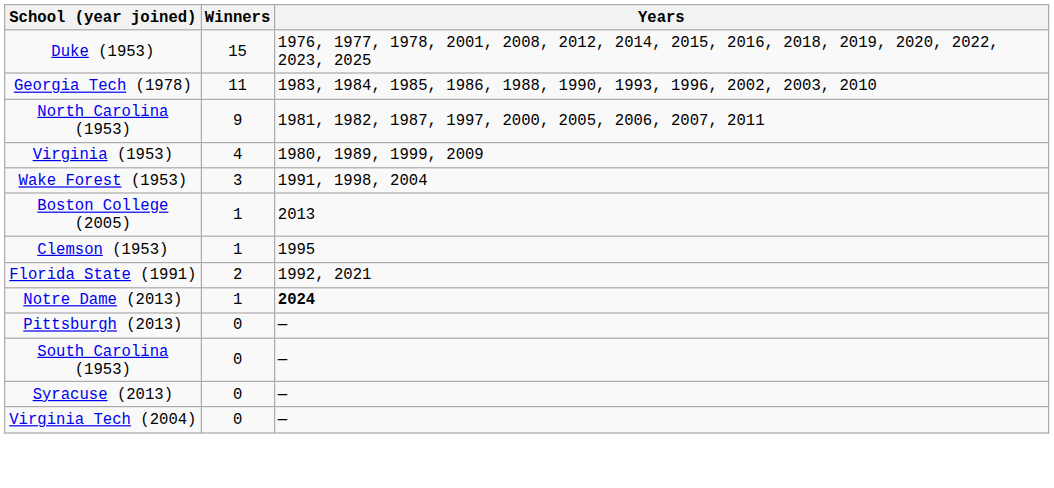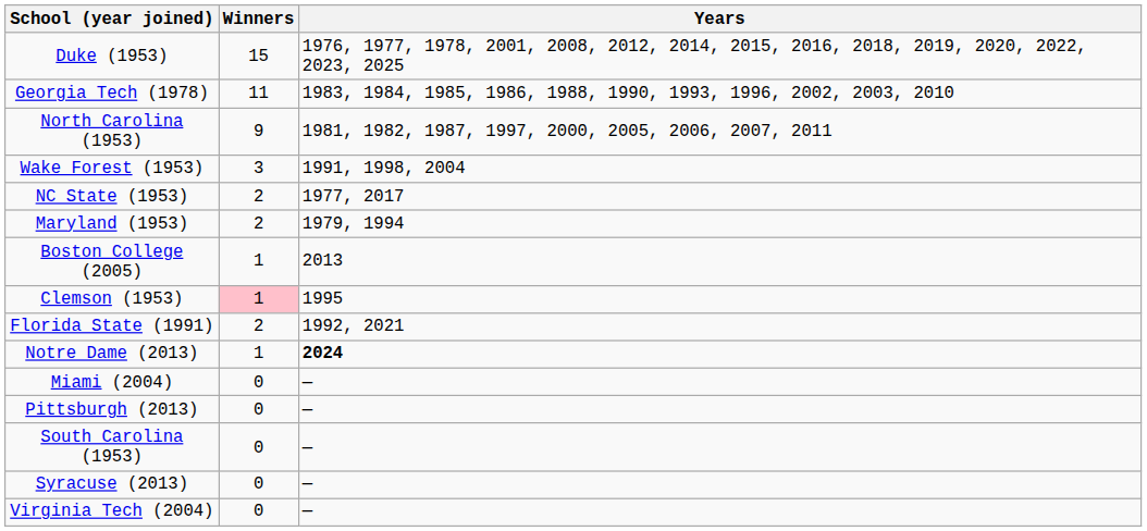- row: Virginia (1953) | 4 | 1980, 1989, 1999, 2009
+ row: NC State (1953) | 2 | 1977, 2017
+ row: Maryland (1953) | 2 | 1979, 1994
Clemson (1953) | Winners: no background -> pink background
+ row: Miami (2004) | 0 | —
